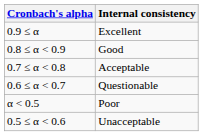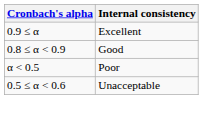- row: 0.7 ≤ α < 0.8 | Acceptable
- row: 0.6 ≤ α < 0.7 | Questionable
